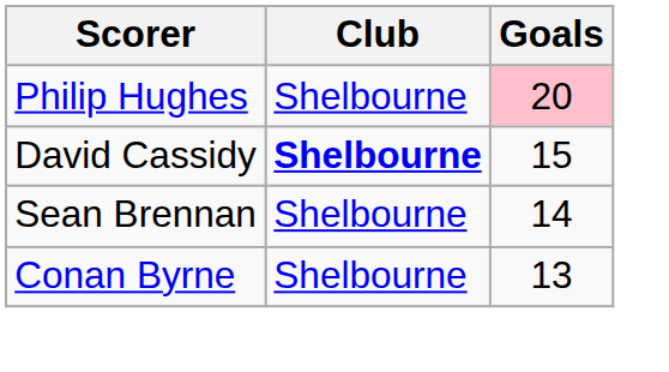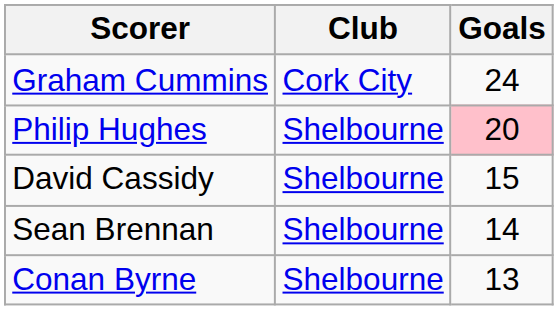+ row: Graham Cummins | Cork City | 24
David Cassidy | Club: bold -> normal
